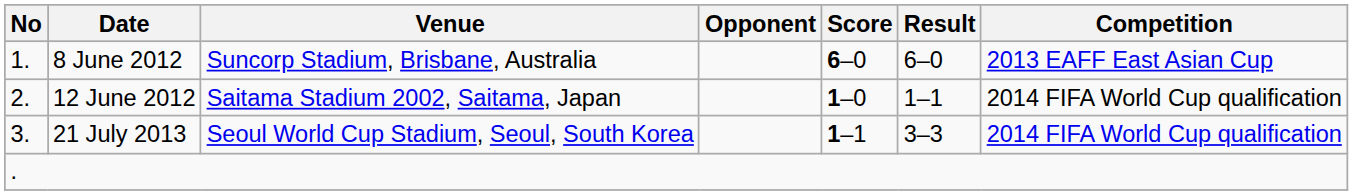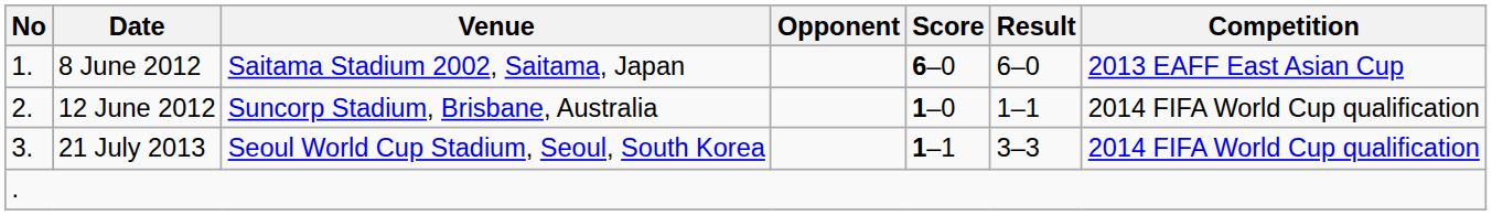8 June 2012 | Venue: Suncorp Stadium, Brisbane, Australia -> Saitama Stadium 2002, Saitama, Japan
12 June 2012 | Venue: Saitama Stadium 2002, Saitama, Japan -> Suncorp Stadium, Brisbane, Australia
